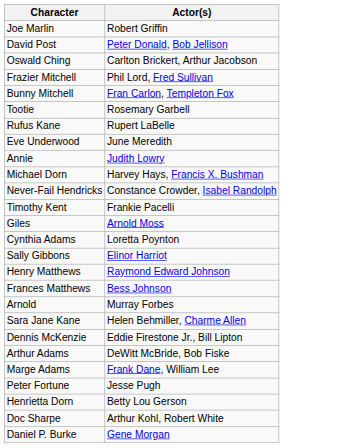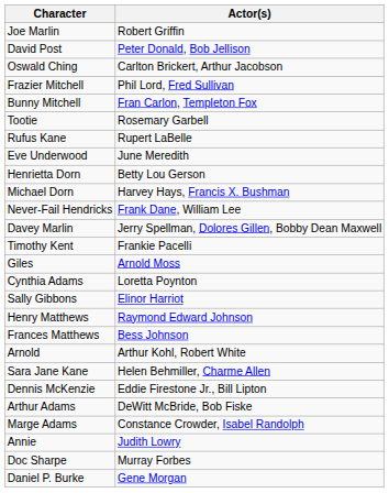rows swapped: Henrietta Dorn <-> Annie
Never-Fail Hendricks | Actor(s): Constance Crowder, Isabel Randolph -> Frank Dane, William Lee
+ row: Davey Marlin | Jerry Spellman, Dolores Gillen, Bobby Dean Maxwell
Arnold | Actor(s): Murray Forbes -> Arthur Kohl, Robert White
Marge Adams | Actor(s): Frank Dane, William Lee -> Constance Crowder, Isabel Randolph
- row: Peter Fortune | Jesse Pugh
Doc Sharpe | Actor(s): Arthur Kohl, Robert White -> Murray Forbes
